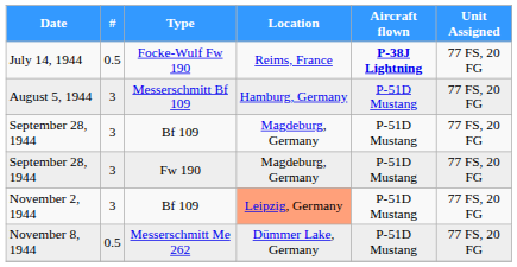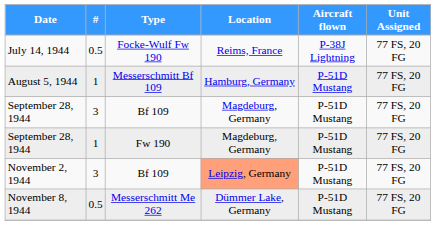July 14, 1944 | Aircraft flown: bold -> normal
August 5, 1944 | #: 3 -> 1
September 28, 1944 / Fw 190 | #: 3 -> 1
